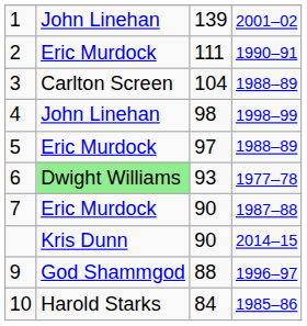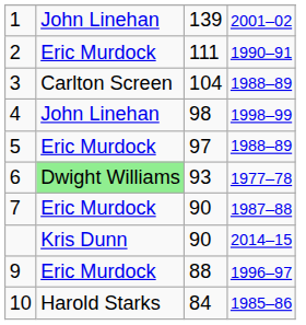9 | column 2: God Shammgod -> Eric Murdock
